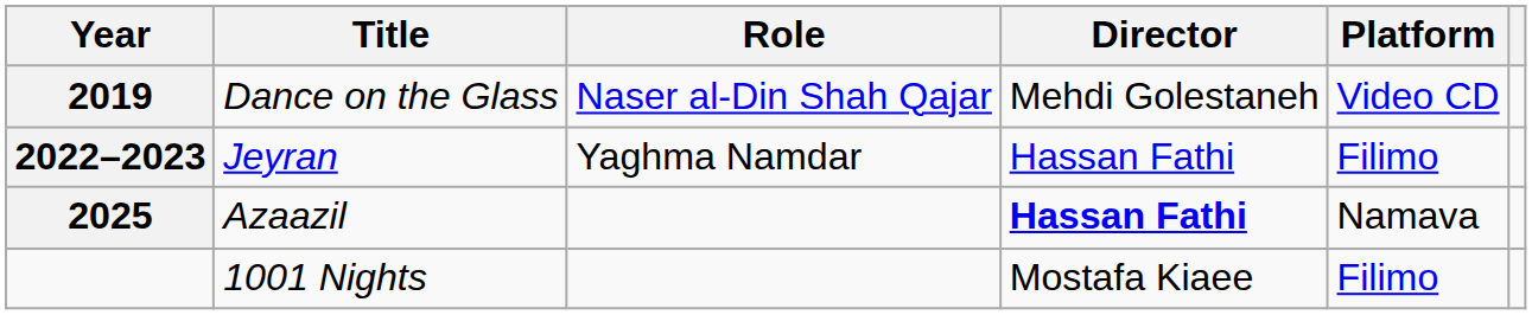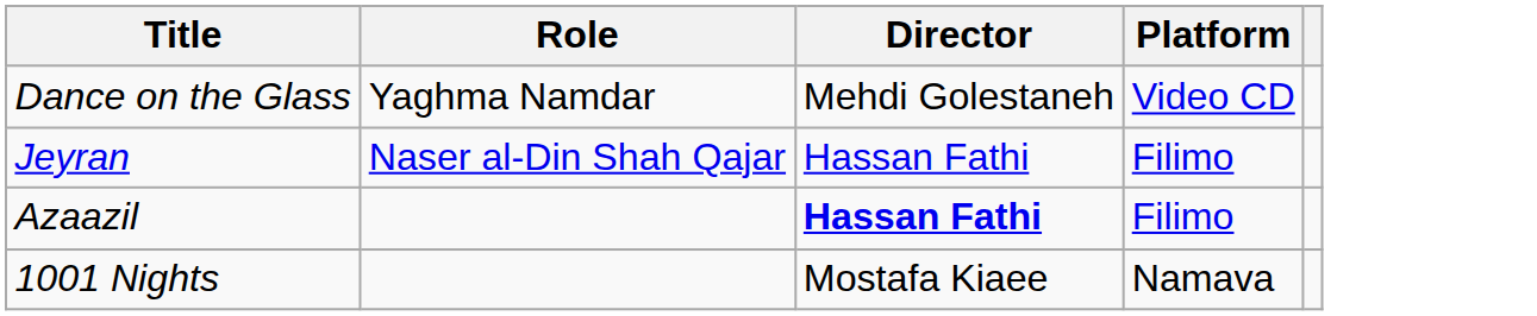- column: Year | 2019 | 2022–2023 | 2025
Dance on the Glass | Role: Naser al-Din Shah Qajar -> Yaghma Namdar
Jeyran | Role: Yaghma Namdar -> Naser al-Din Shah Qajar
Azaazil | Platform: Namava -> Filimo
1001 Nights | Platform: Filimo -> Namava
